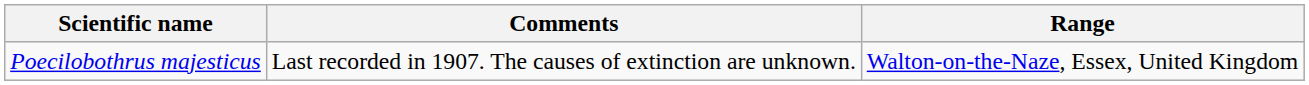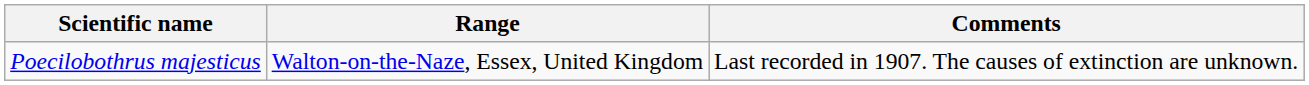columns swapped: Range <-> Comments
